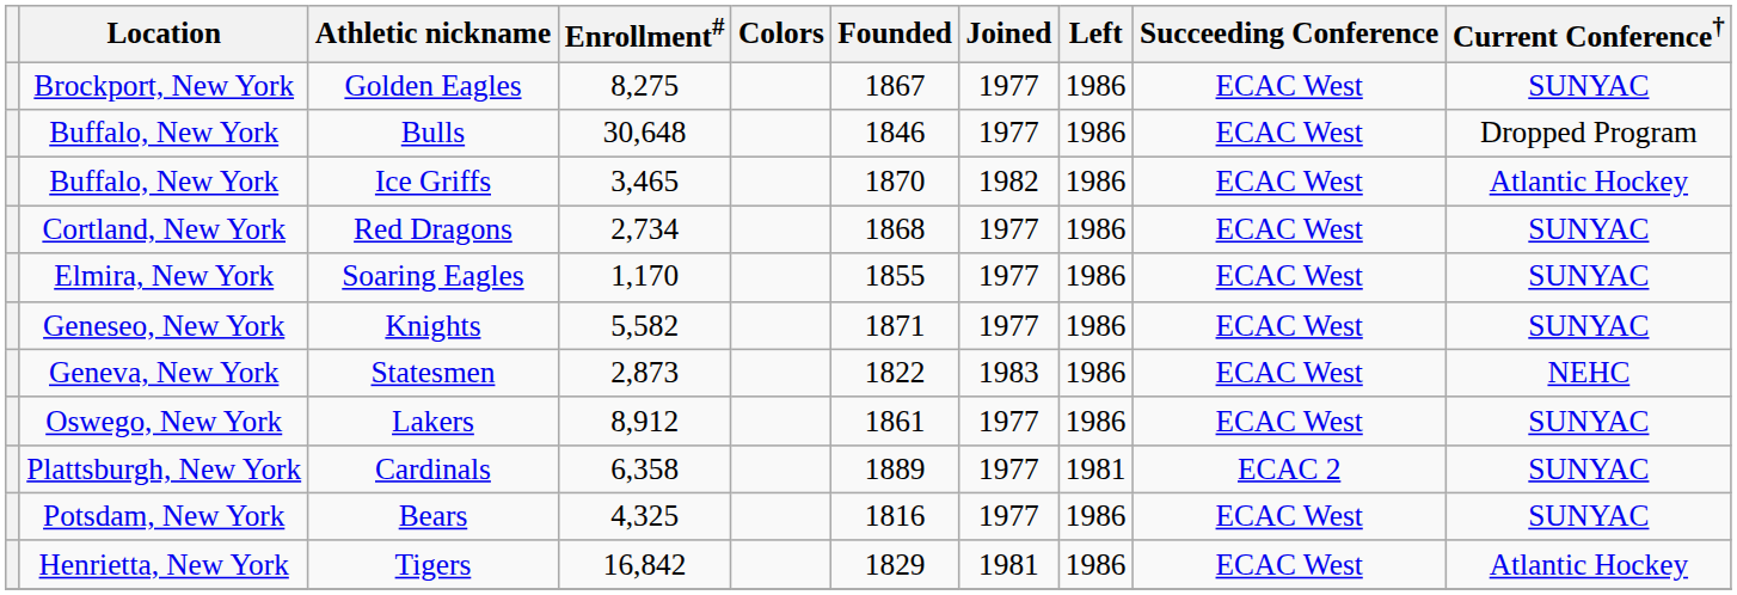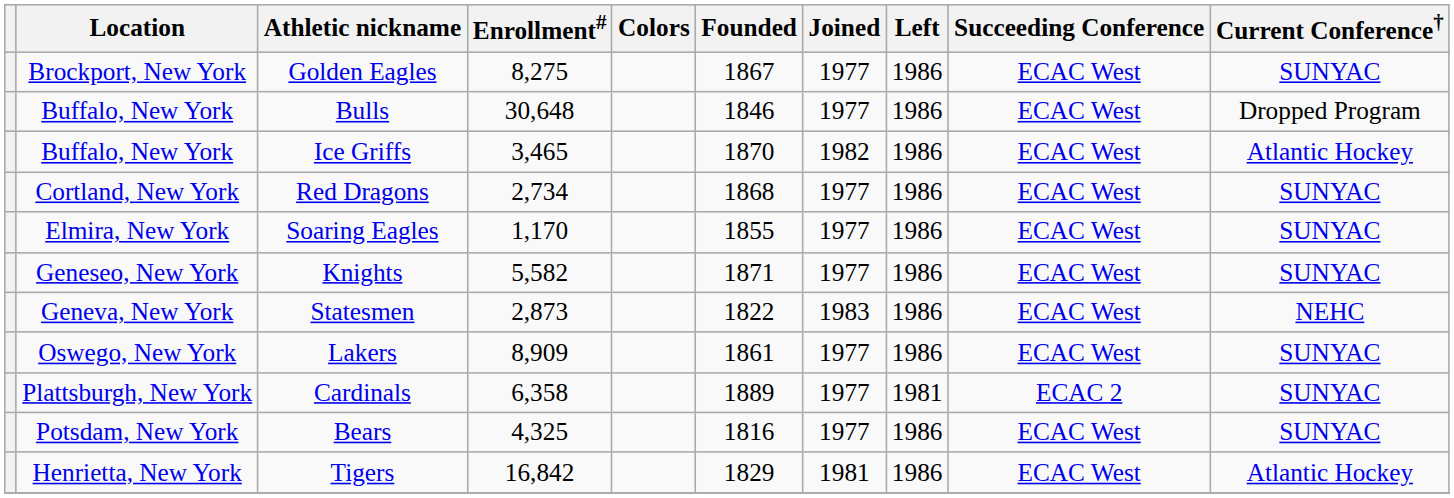Lakers | Enrollment#: 8,912 -> 8,909
